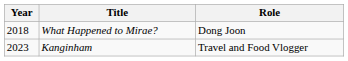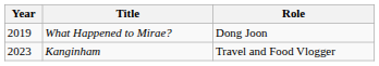What Happened to Mirae? | Year: 2018 -> 2019
